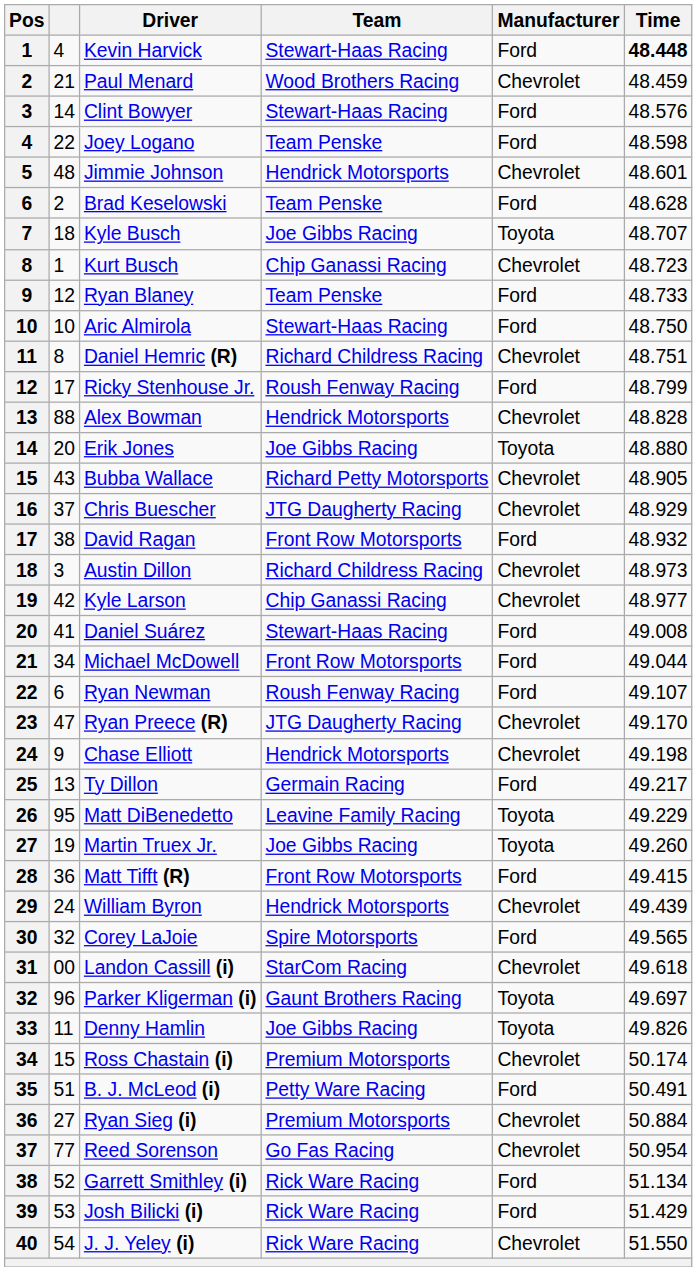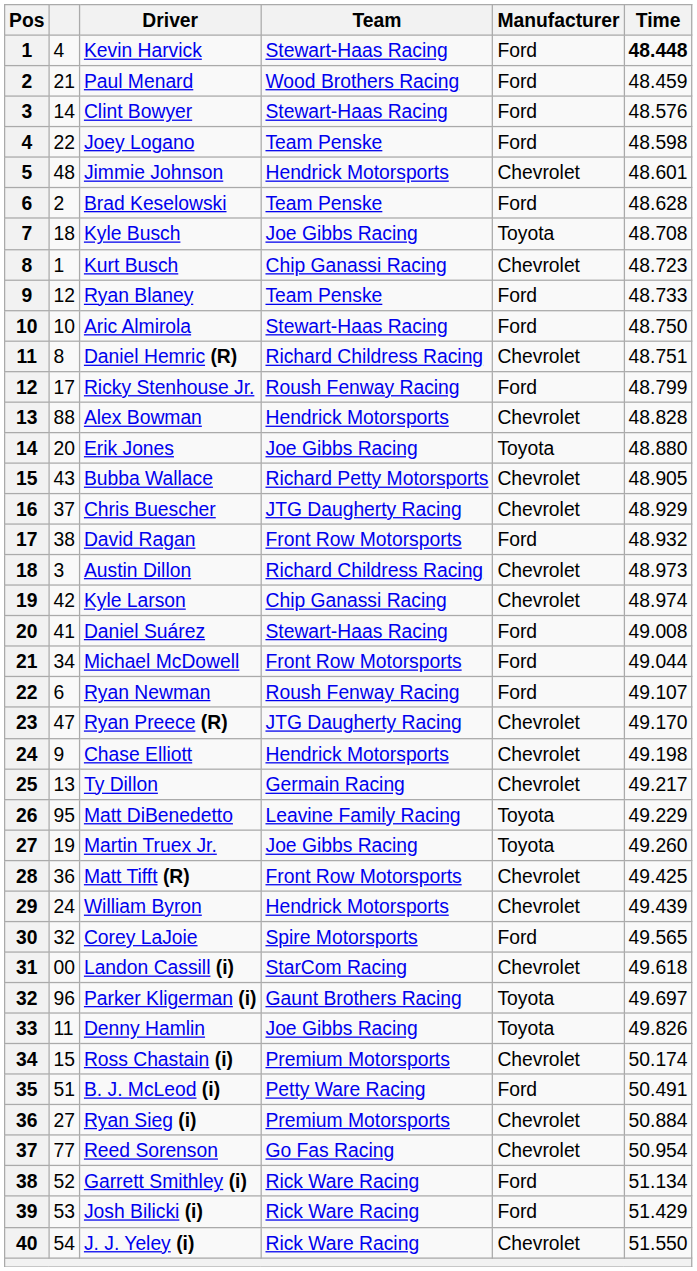Paul Menard | Manufacturer: Chevrolet -> Ford
Kyle Busch | Time: 48.707 -> 48.708
Kyle Larson | Time: 48.977 -> 48.974
Ty Dillon | Manufacturer: Ford -> Chevrolet
Matt Tifft (R) | Manufacturer: Ford -> Chevrolet
Matt Tifft (R) | Time: 49.415 -> 49.425
